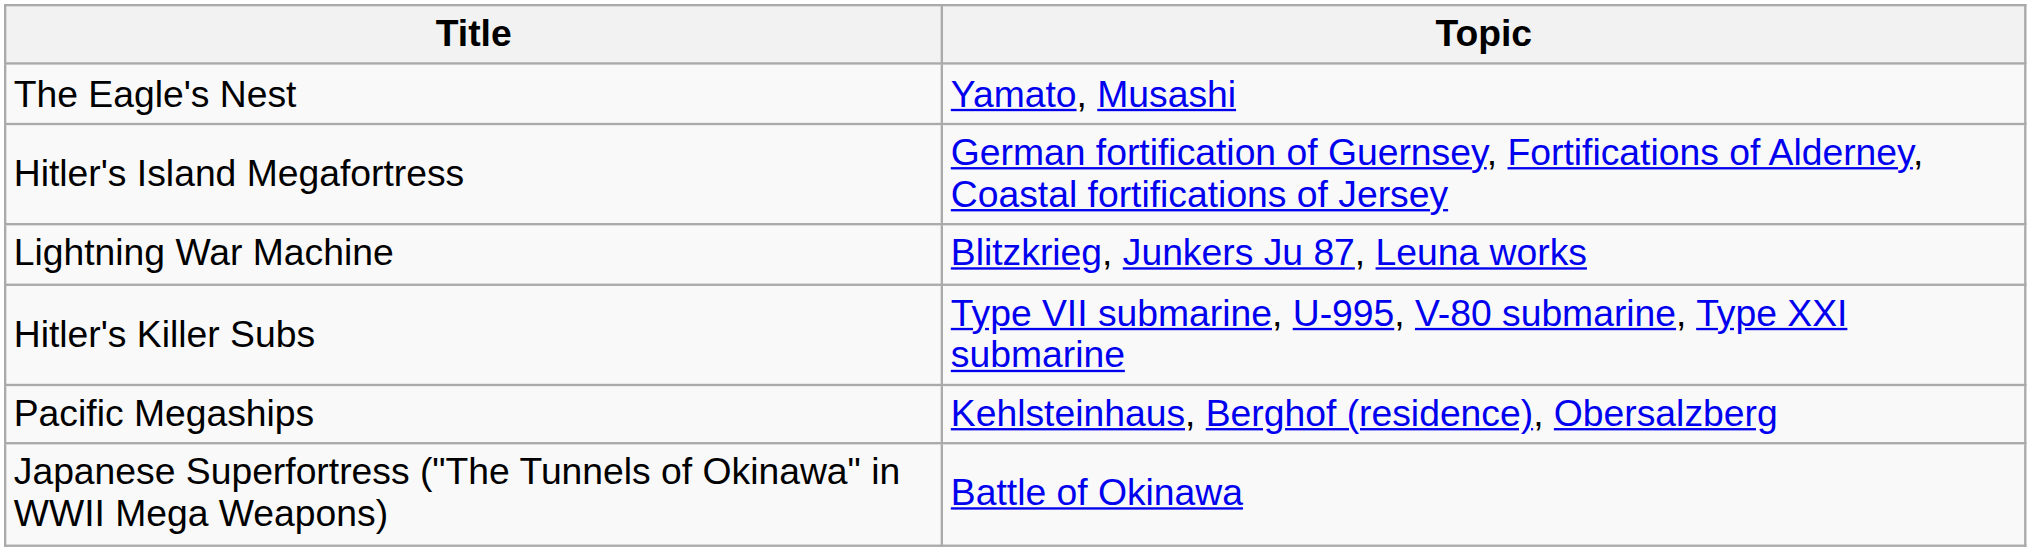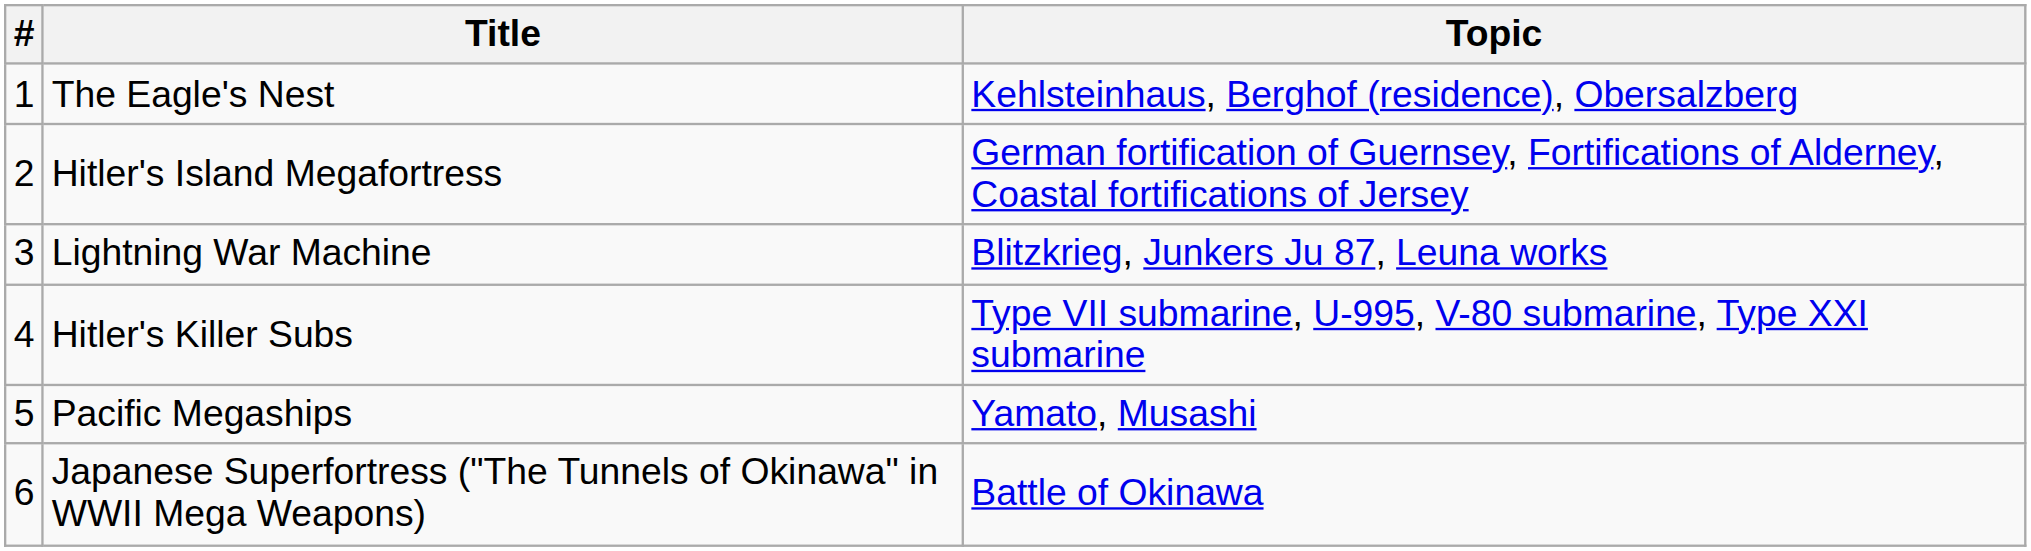+ column: # | 1 | 2 | 3 | 4 | 5 | 6
The Eagle's Nest | Topic: Yamato, Musashi -> Kehlsteinhaus, Berghof (residence), Obersalzberg
Pacific Megaships | Topic: Kehlsteinhaus, Berghof (residence), Obersalzberg -> Yamato, Musashi
